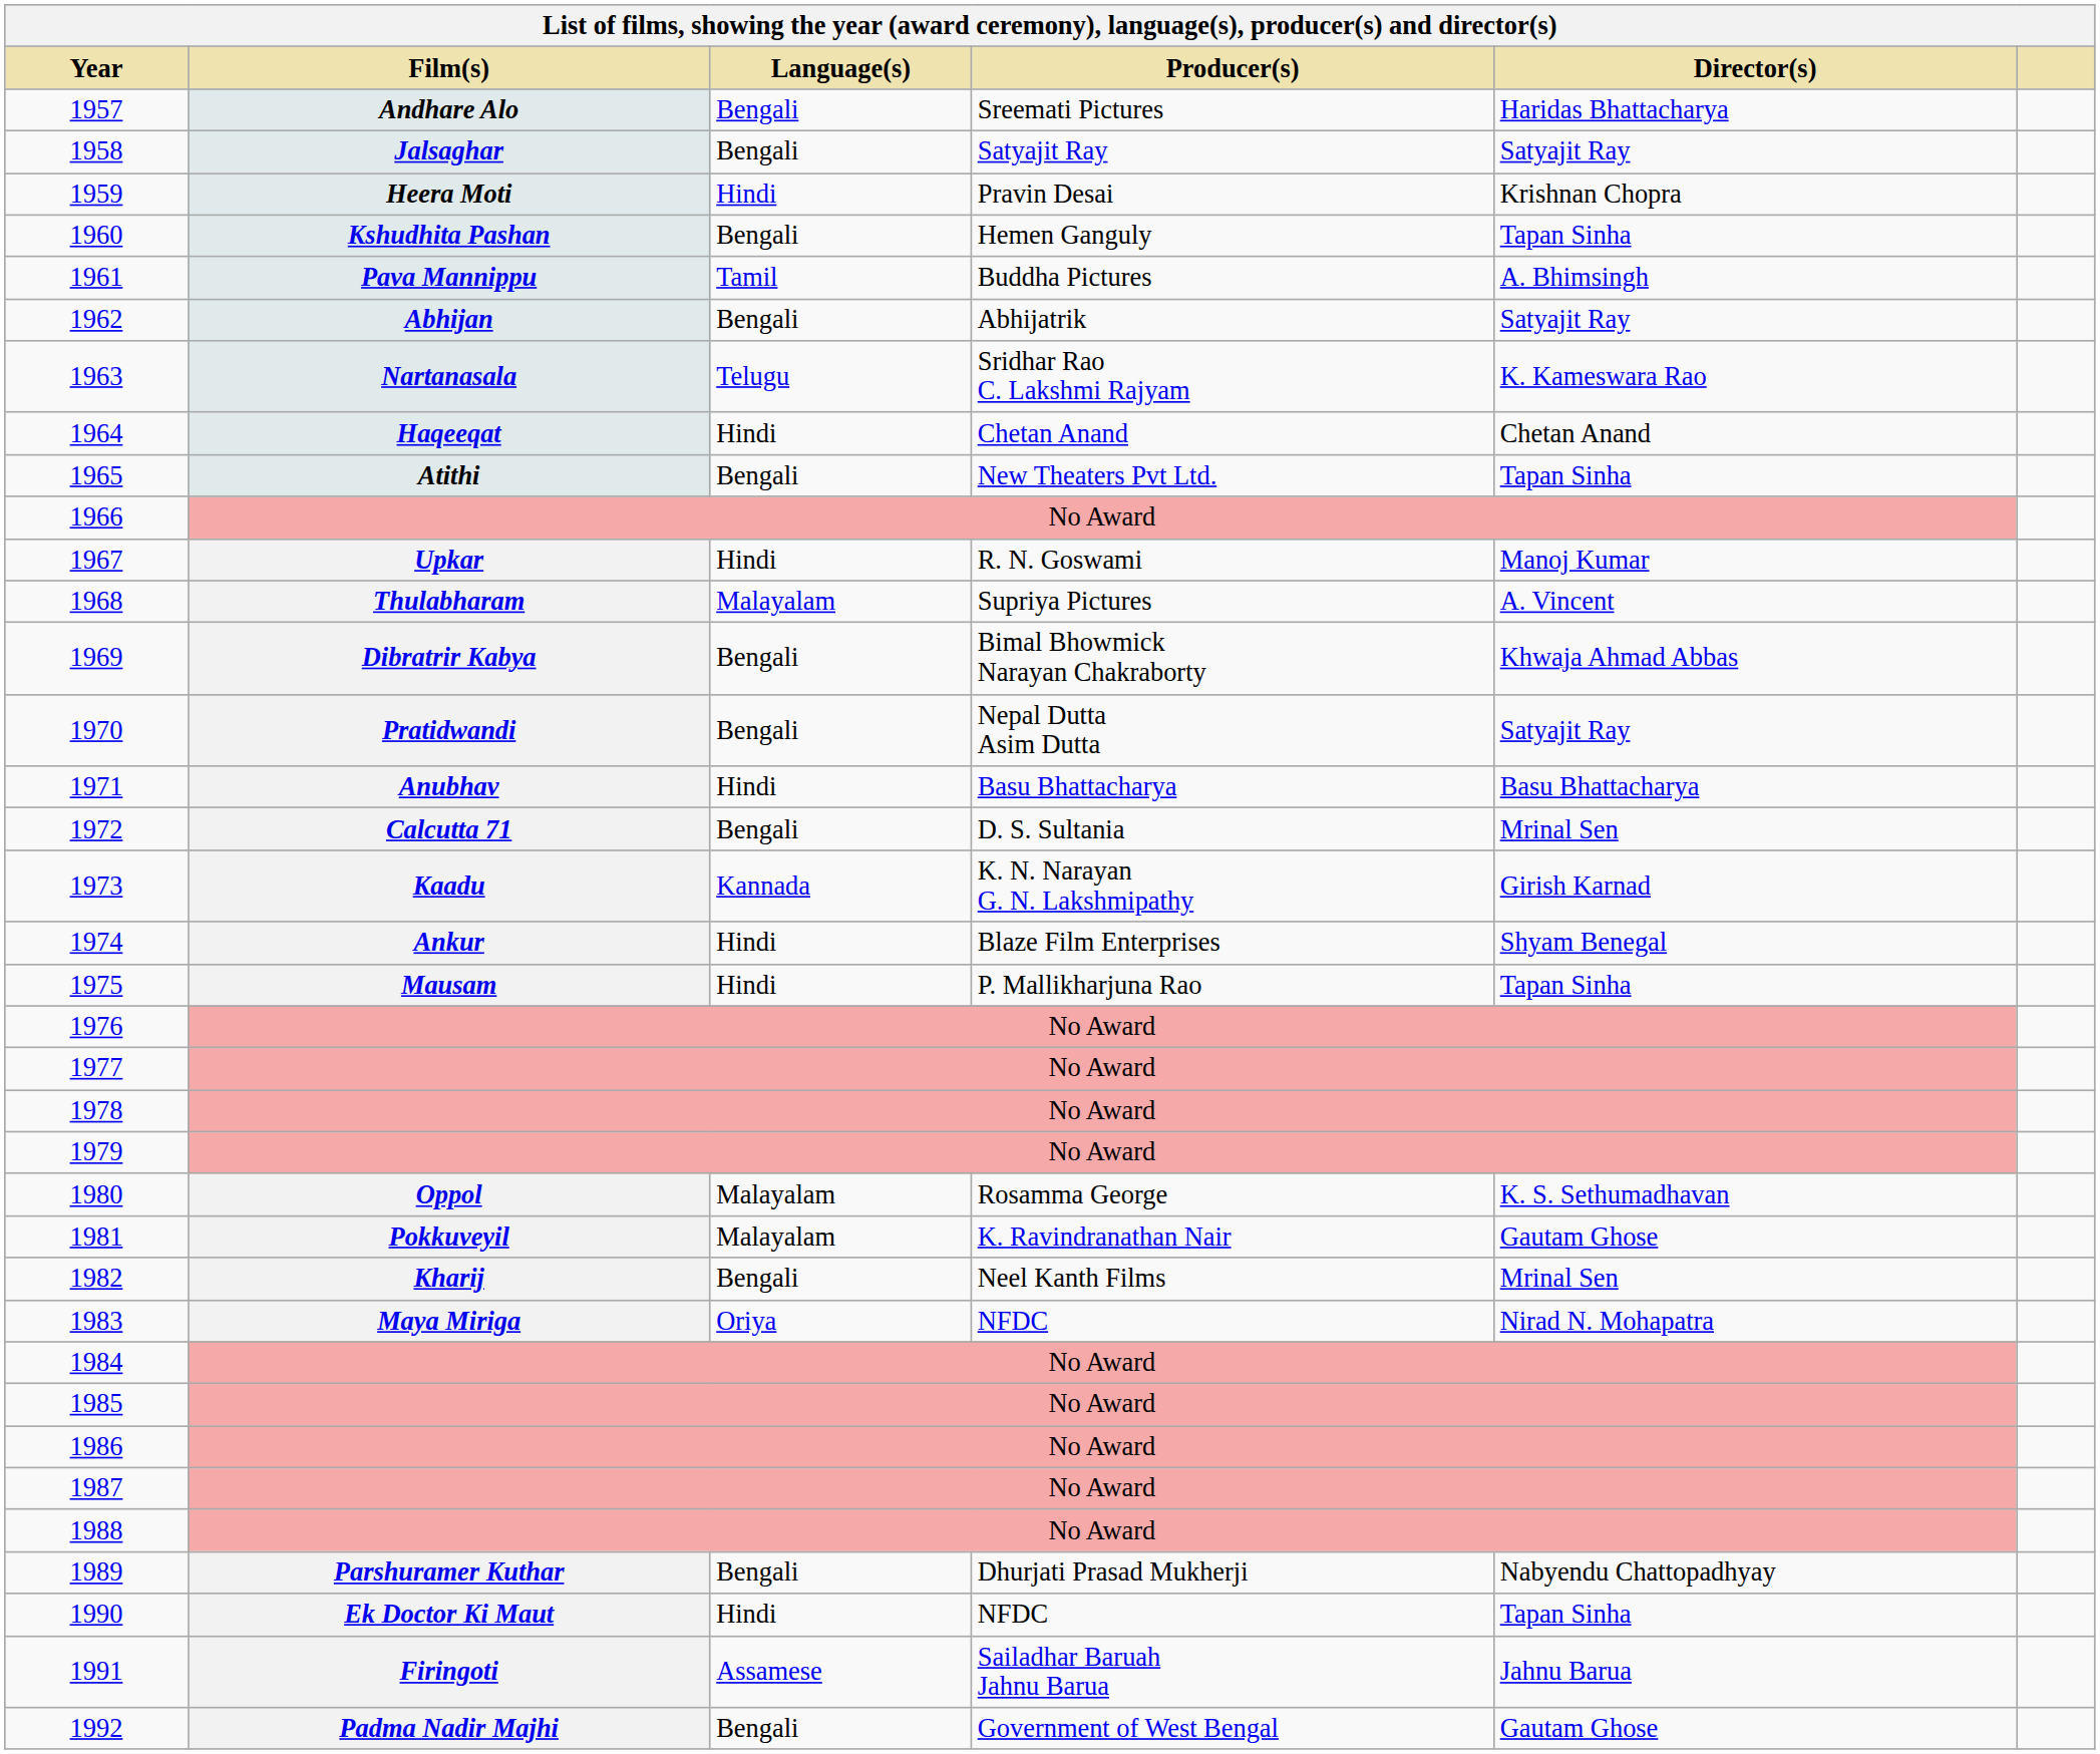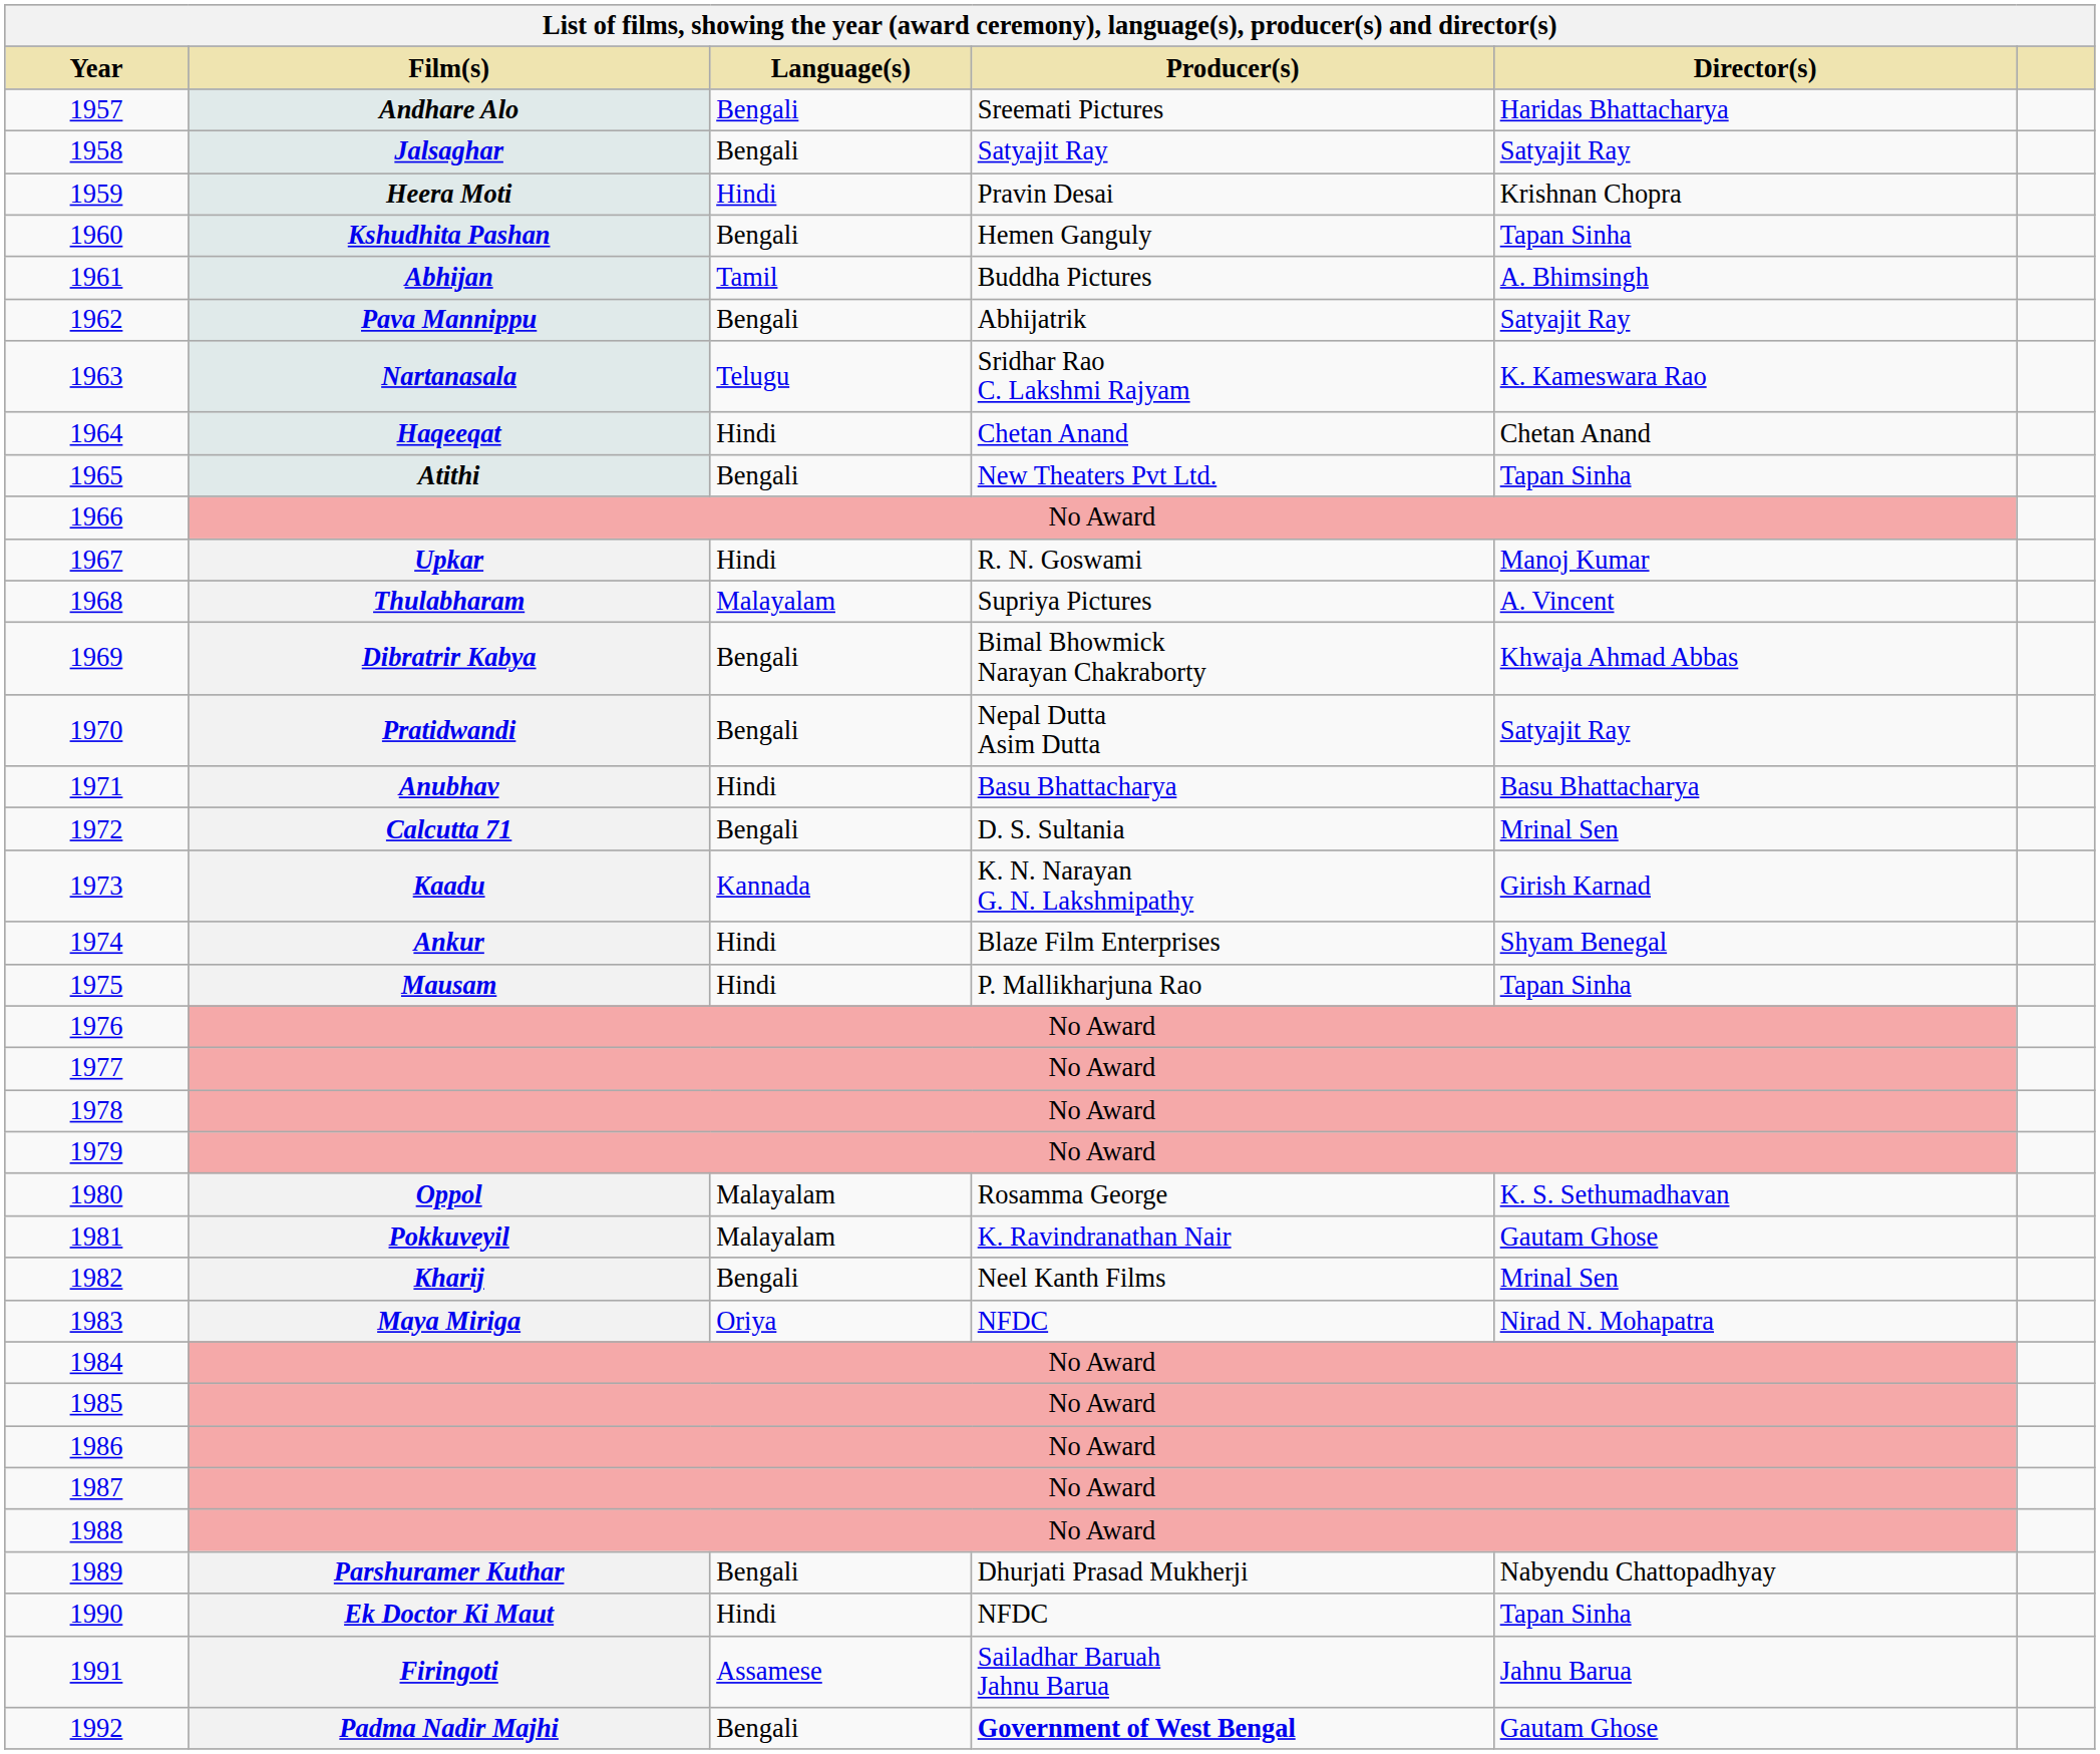1961 | Film(s): Pava Mannippu -> Abhijan
1962 | Film(s): Abhijan -> Pava Mannippu
1992 | Producer(s): normal -> bold
